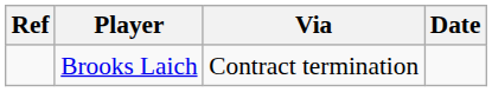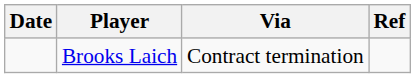columns swapped: Date <-> Ref
